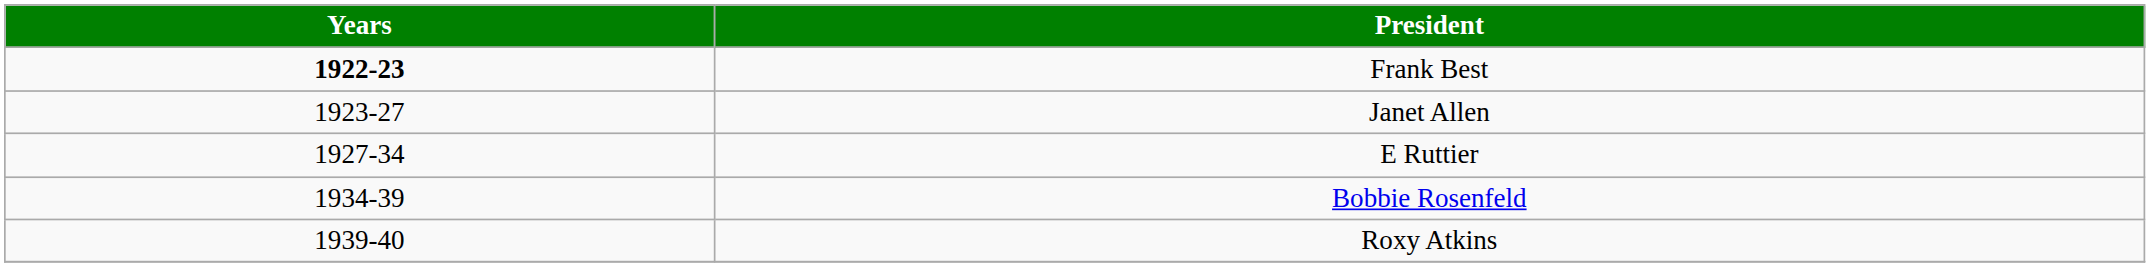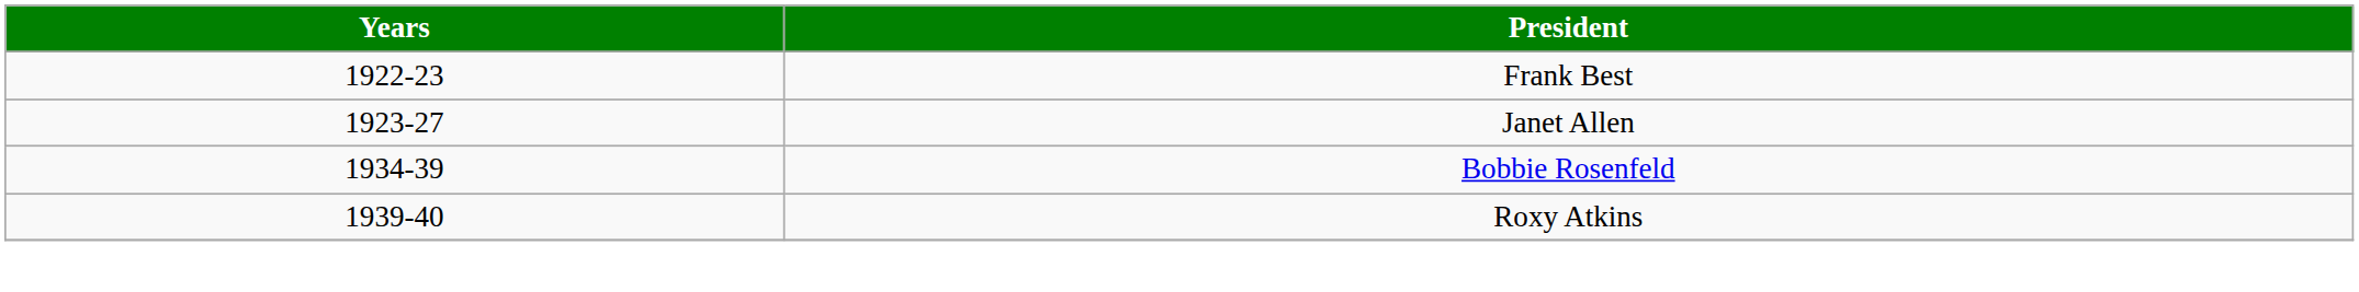Frank Best | Years: bold -> normal
- row: 1927-34 | E Ruttier
